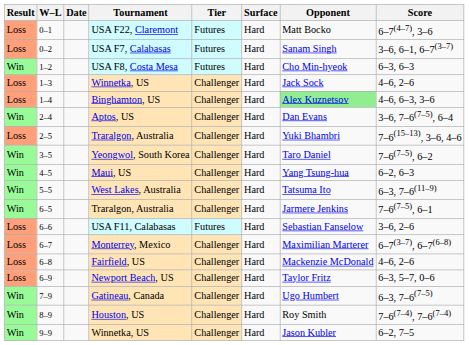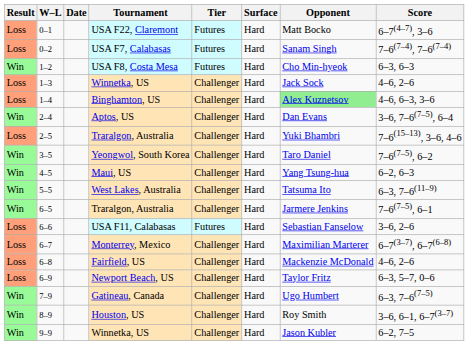0–2 | Score: 3–6, 6–1, 6–7(3–7) -> 7–6(7–4), 7–6(7–4)
8–9 | Score: 7–6(7–4), 7–6(7–4) -> 3–6, 6–1, 6–7(3–7)
